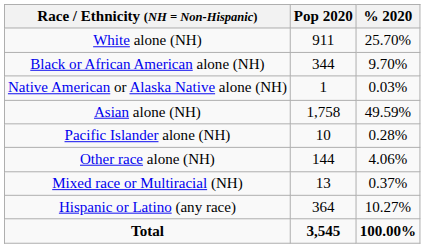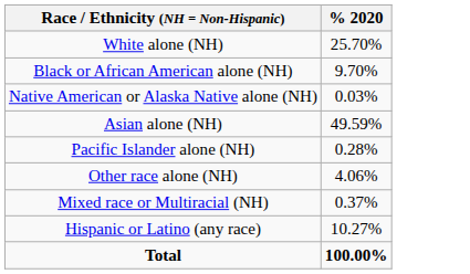- column: Pop 2020 | 911 | 344 | 1 | 1,758 | 10 | 144 | 13 | 364 | 3,545
